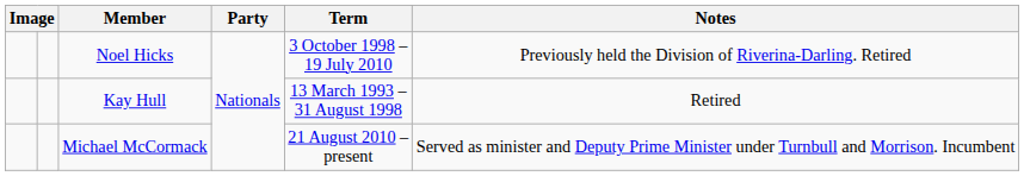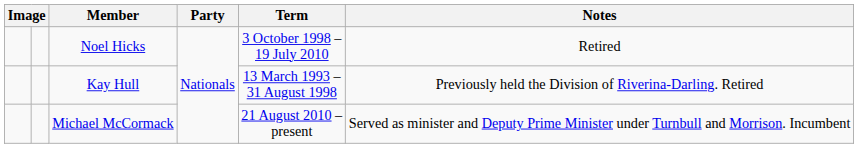Noel Hicks | Notes: Previously held the Division of Riverina-Darling. Retired -> Retired
Kay Hull | Notes: Retired -> Previously held the Division of Riverina-Darling. Retired
